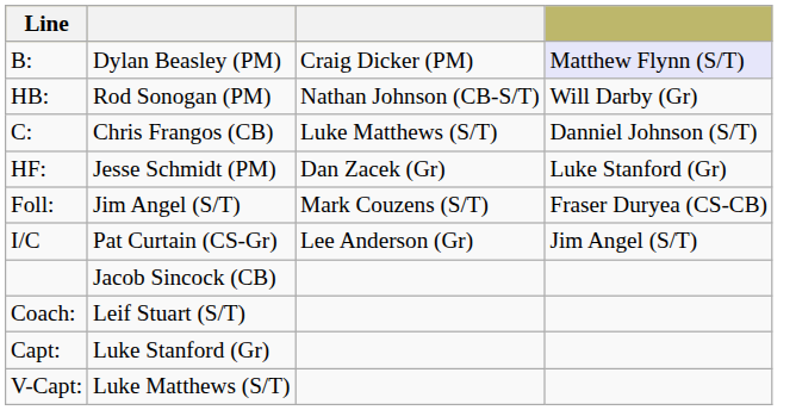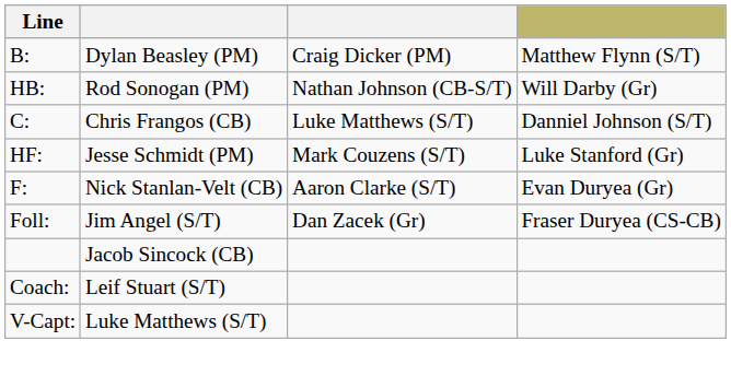B: | column 4: lavender background -> no background
HF: | column 3: Dan Zacek (Gr) -> Mark Couzens (S/T)
+ row: F: | Nick Stanlan-Velt (CB) | Aaron Clarke (S/T) | Evan Duryea (Gr)
Foll: | column 3: Mark Couzens (S/T) -> Dan Zacek (Gr)
- row: I/C | Pat Curtain (CS-Gr) | Lee Anderson (Gr) | Jim Angel (S/T)
- row: Capt: | Luke Stanford (Gr)
